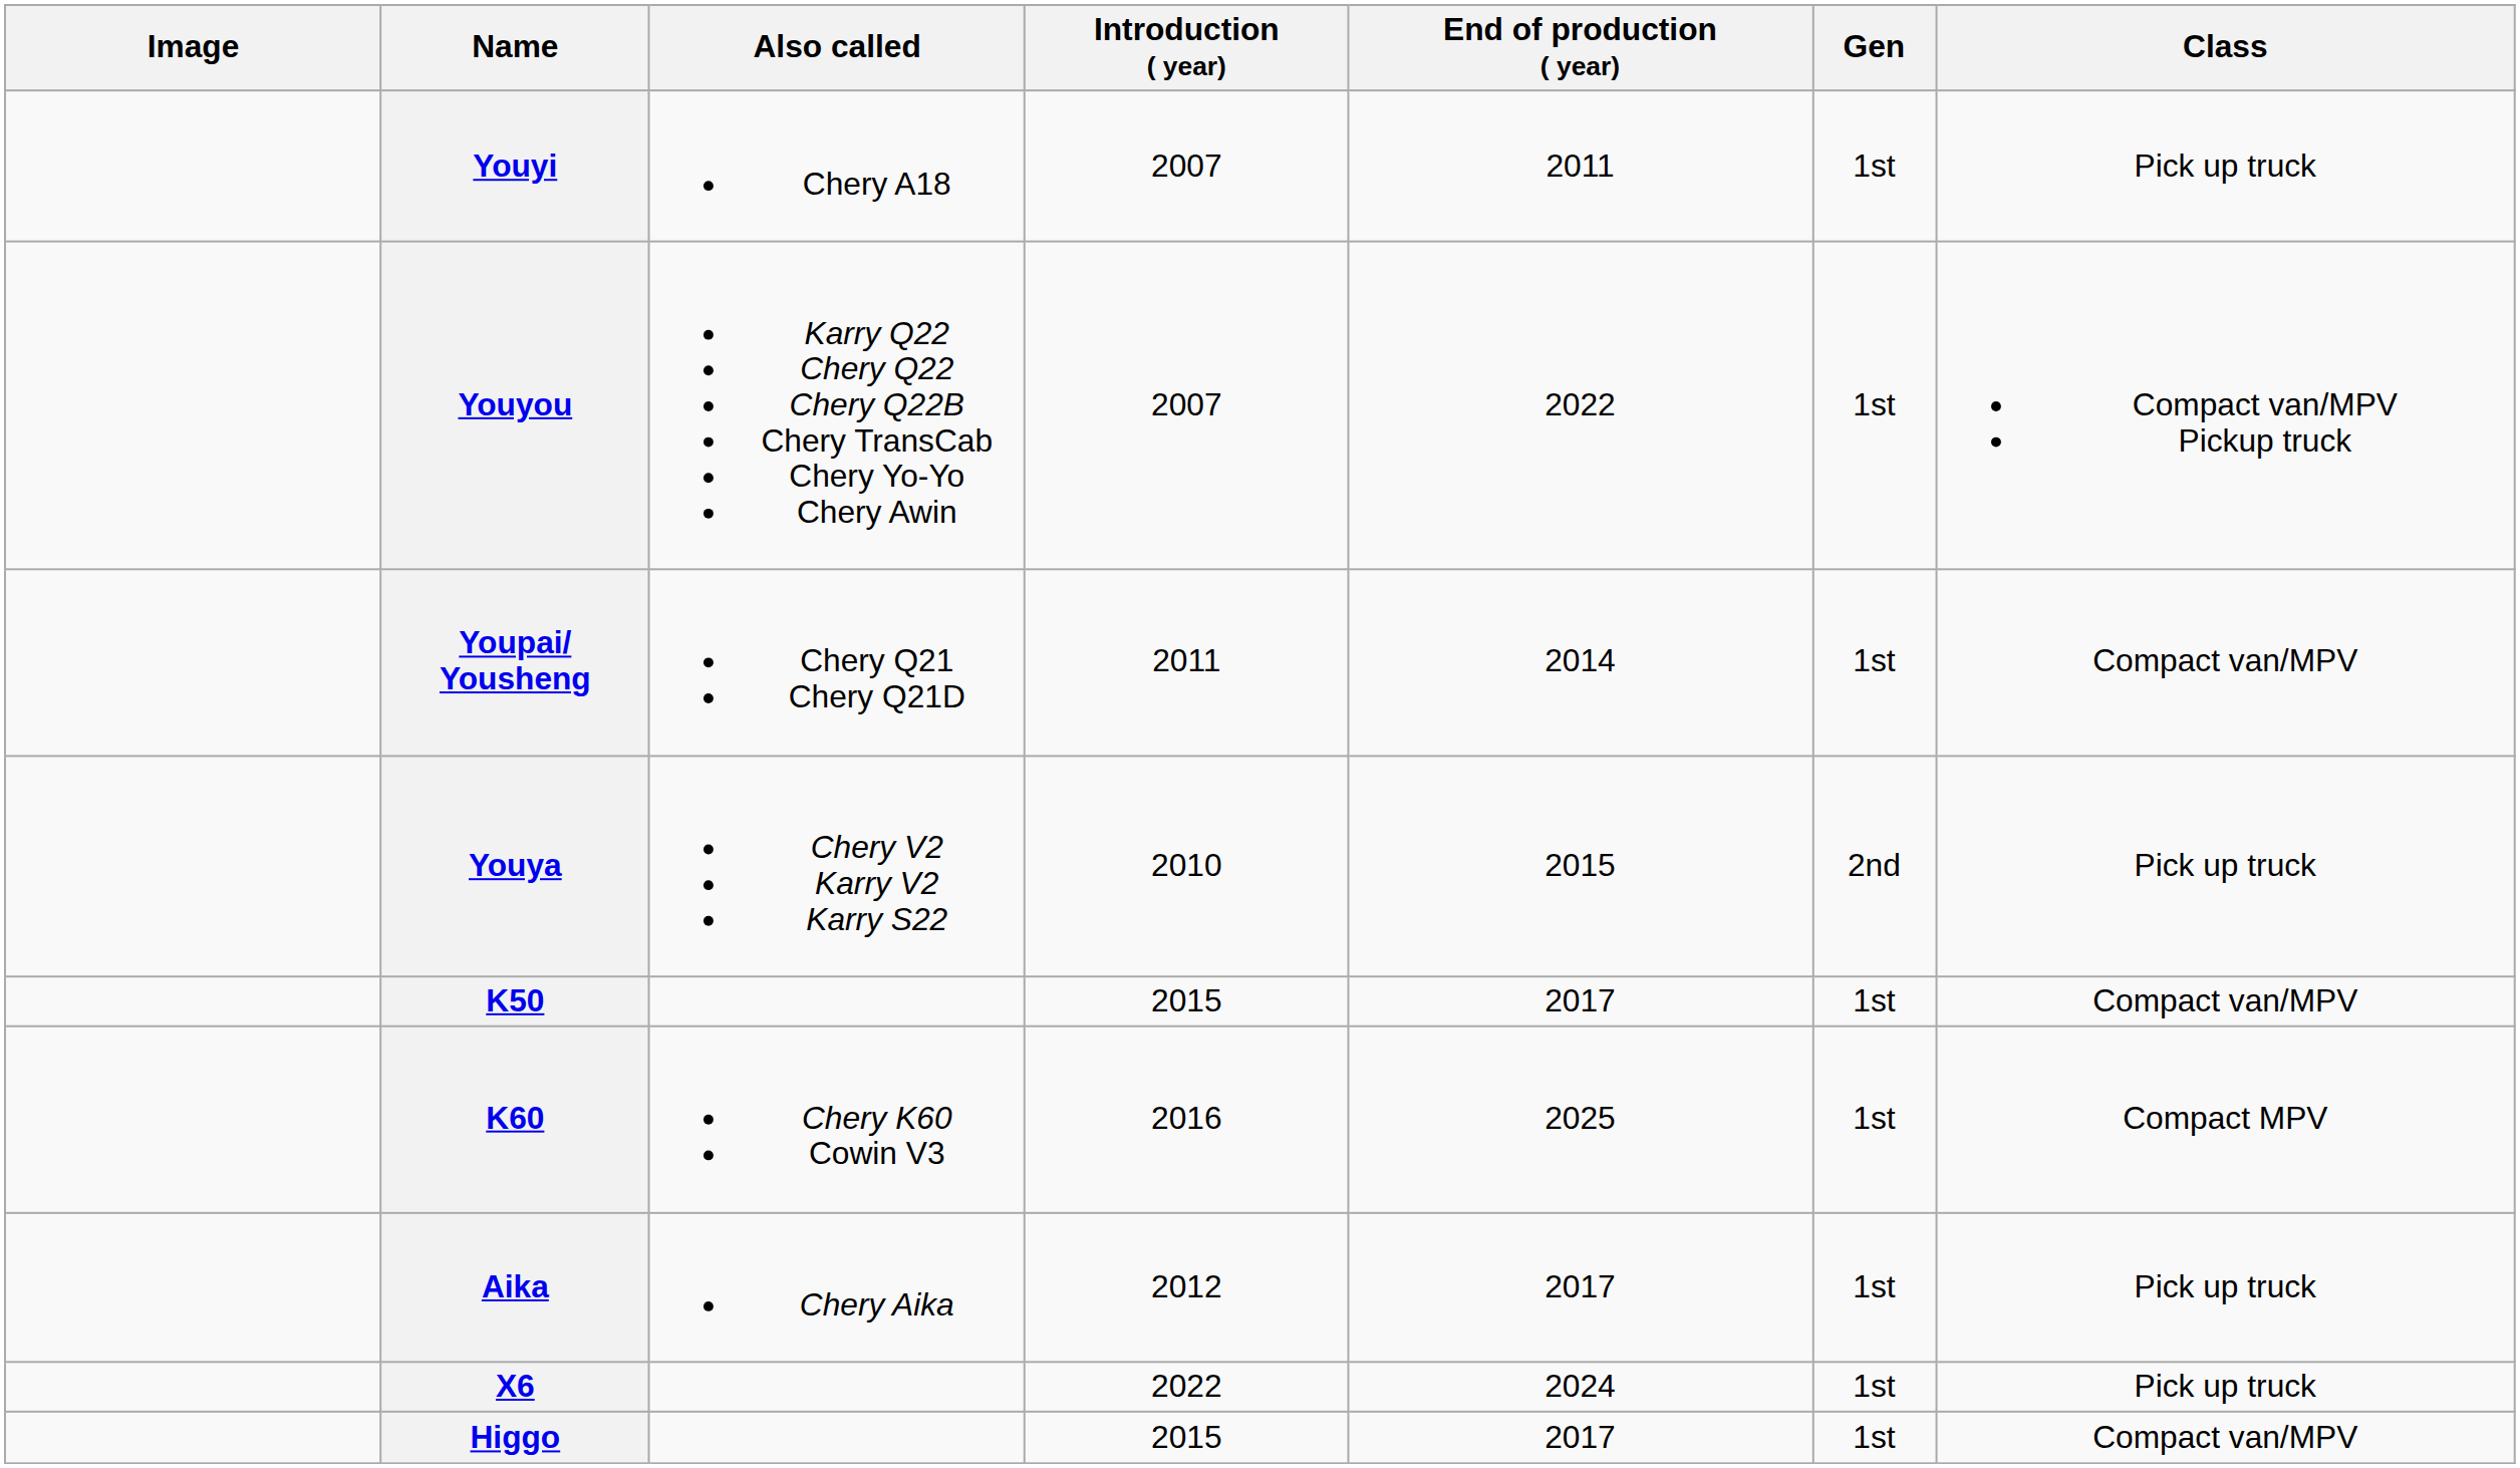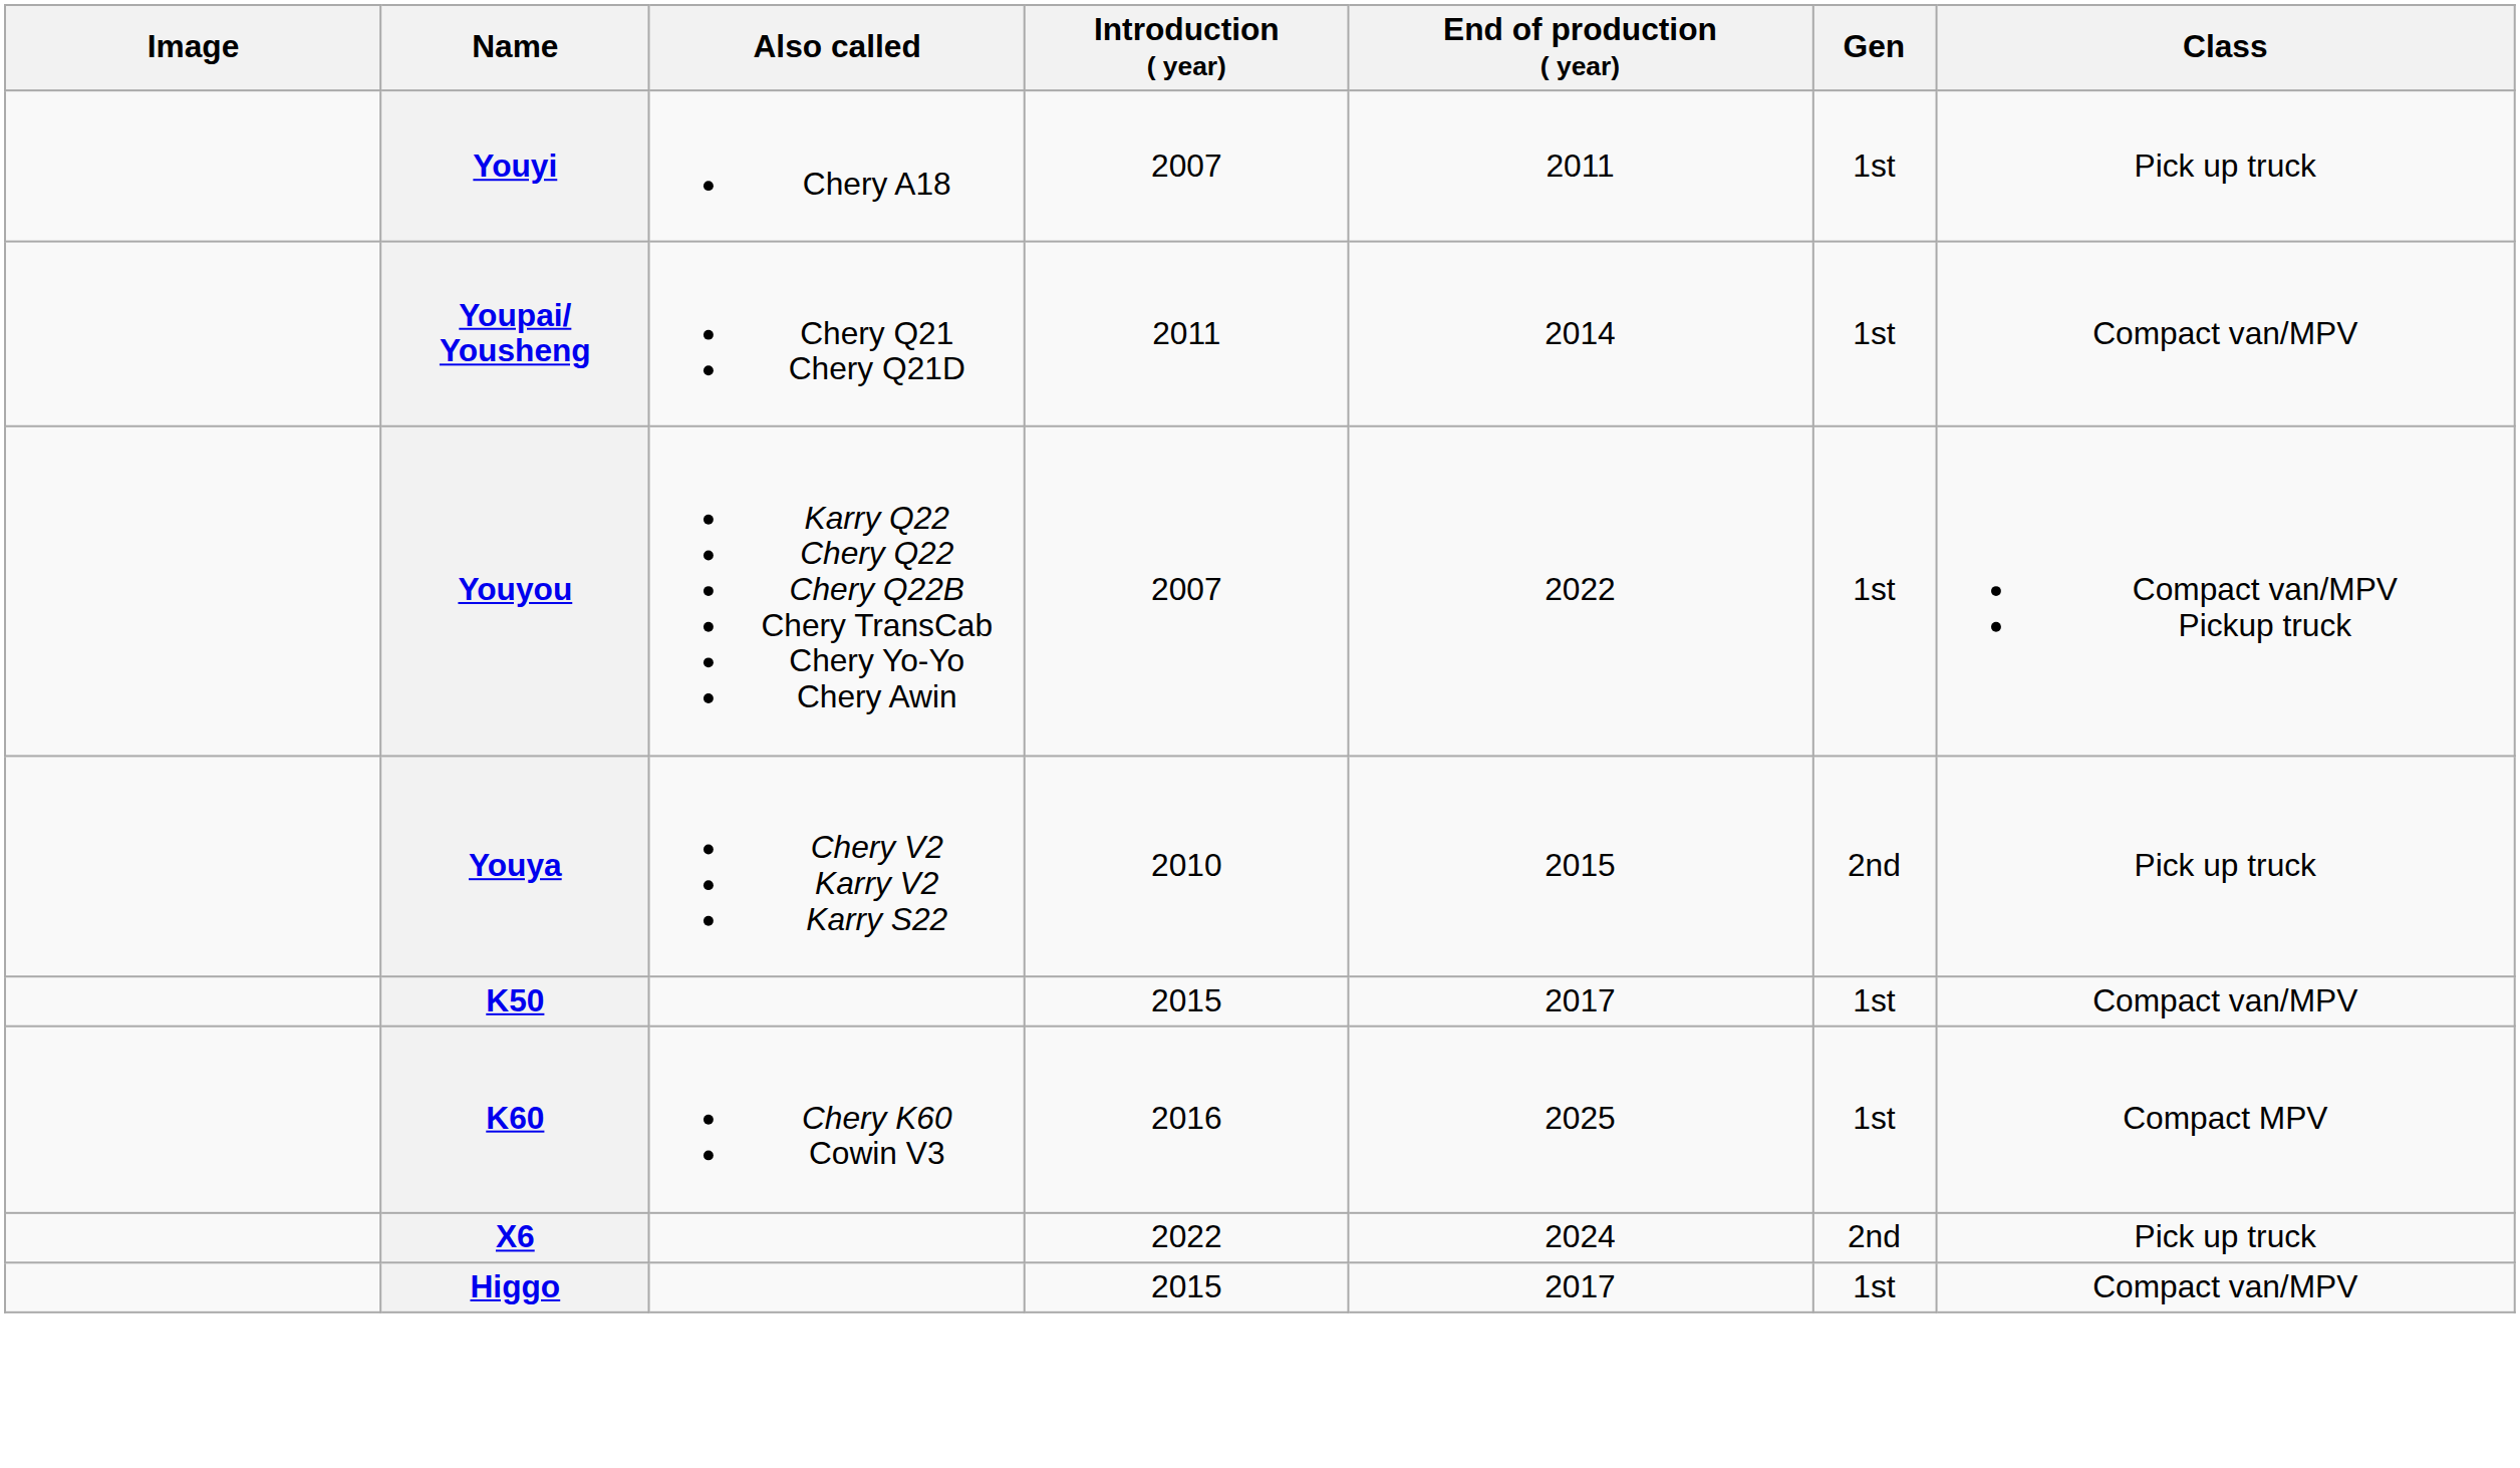rows swapped: Youpai/ Yousheng <-> Youyou
- row: Aika | Chery Aika | 2012 | 2017 | 1st | Pick up truck
X6 | Gen: 1st -> 2nd
